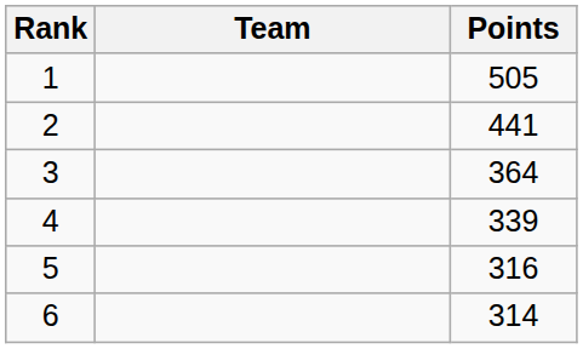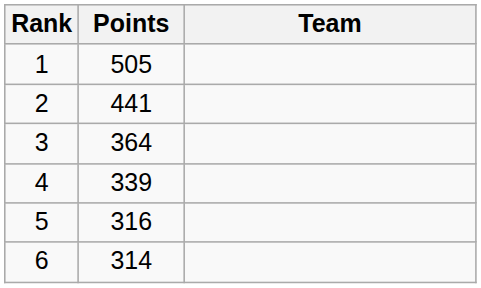columns swapped: Team <-> Points
